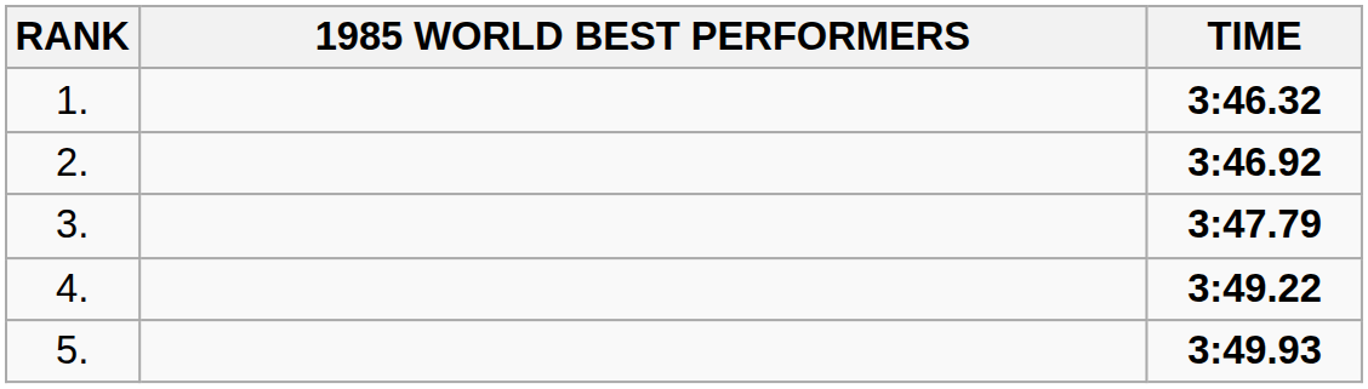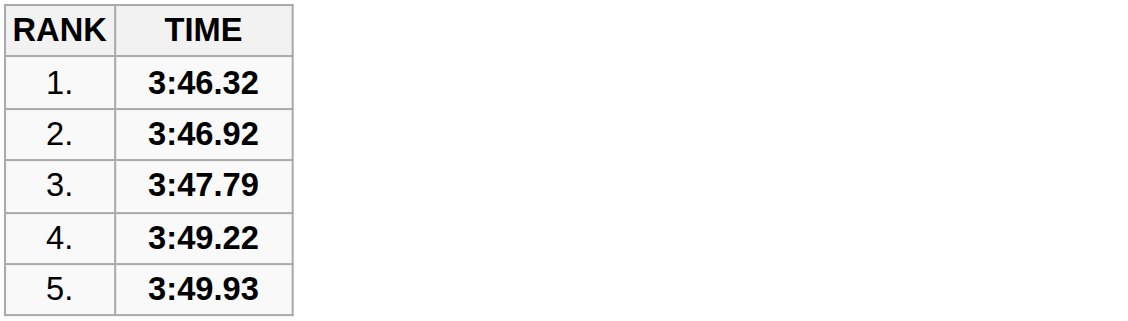- column: 1985 WORLD BEST PERFORMERS
